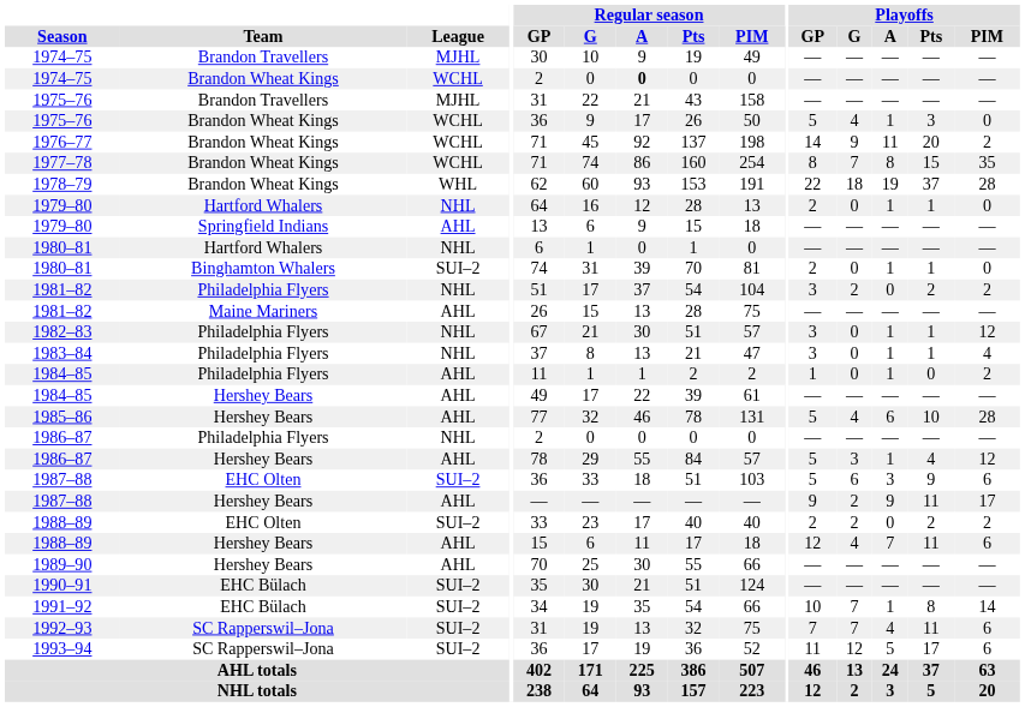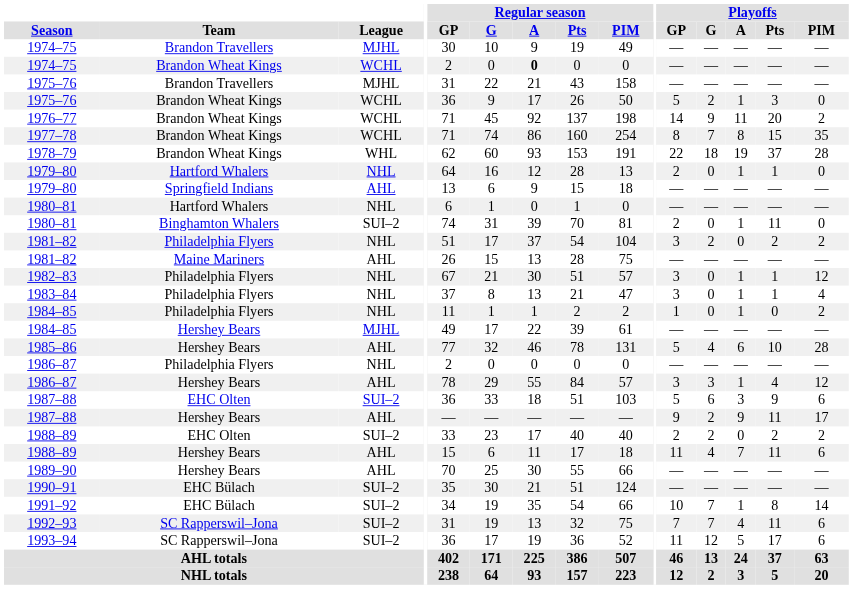1975–76 / Brandon Wheat Kings | Playoffs / G: 4 -> 2
1980–81 / Binghamton Whalers | Playoffs / Pts: 1 -> 11
1984–85 / Philadelphia Flyers | League: AHL -> NHL
1984–85 / Hershey Bears | League: AHL -> MJHL
1986–87 / Hershey Bears | Playoffs / GP: 5 -> 3
1988–89 / Hershey Bears | Playoffs / GP: 12 -> 11
